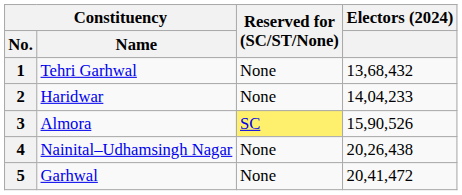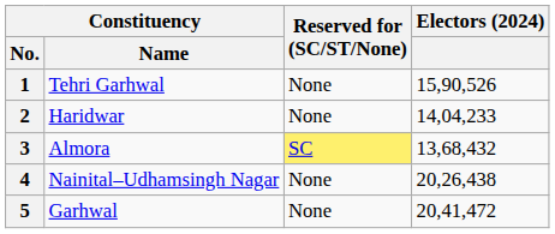1 | Electors (2024): 13,68,432 -> 15,90,526
3 | Electors (2024): 15,90,526 -> 13,68,432
